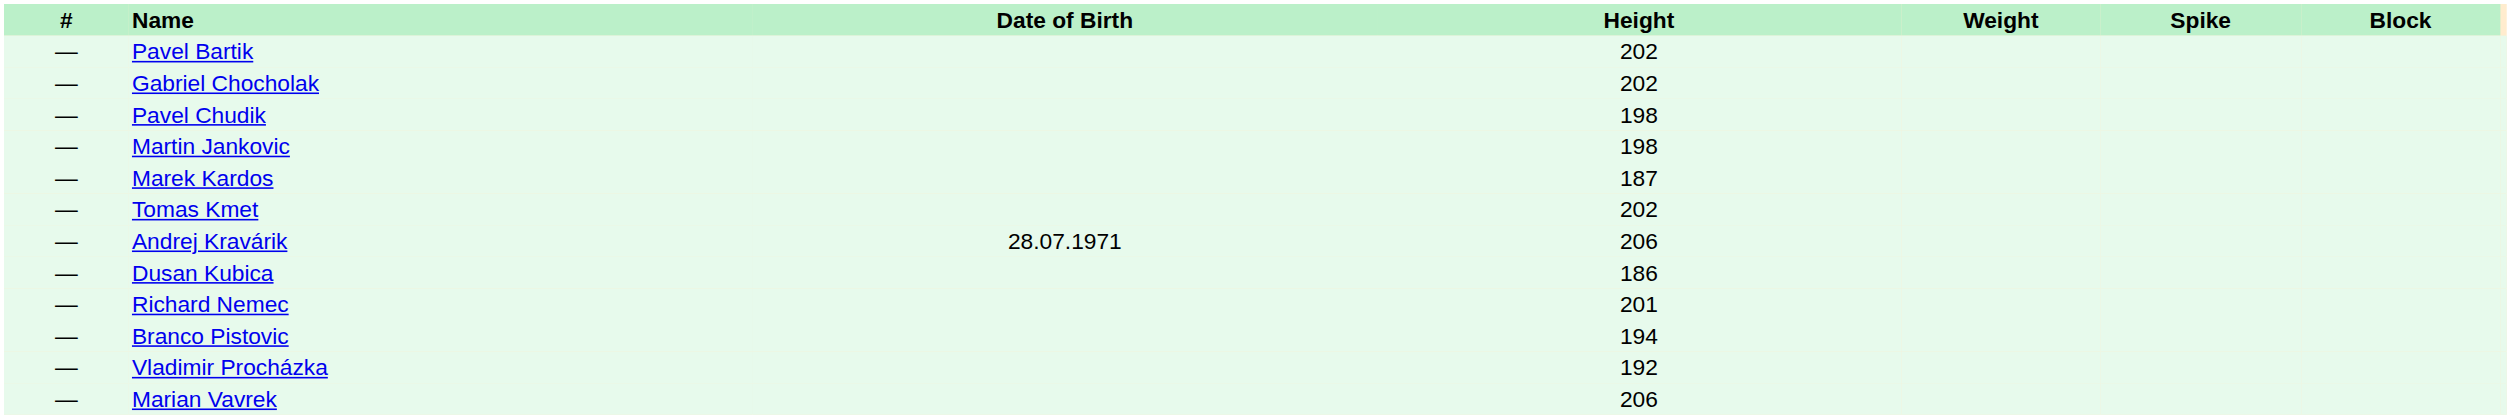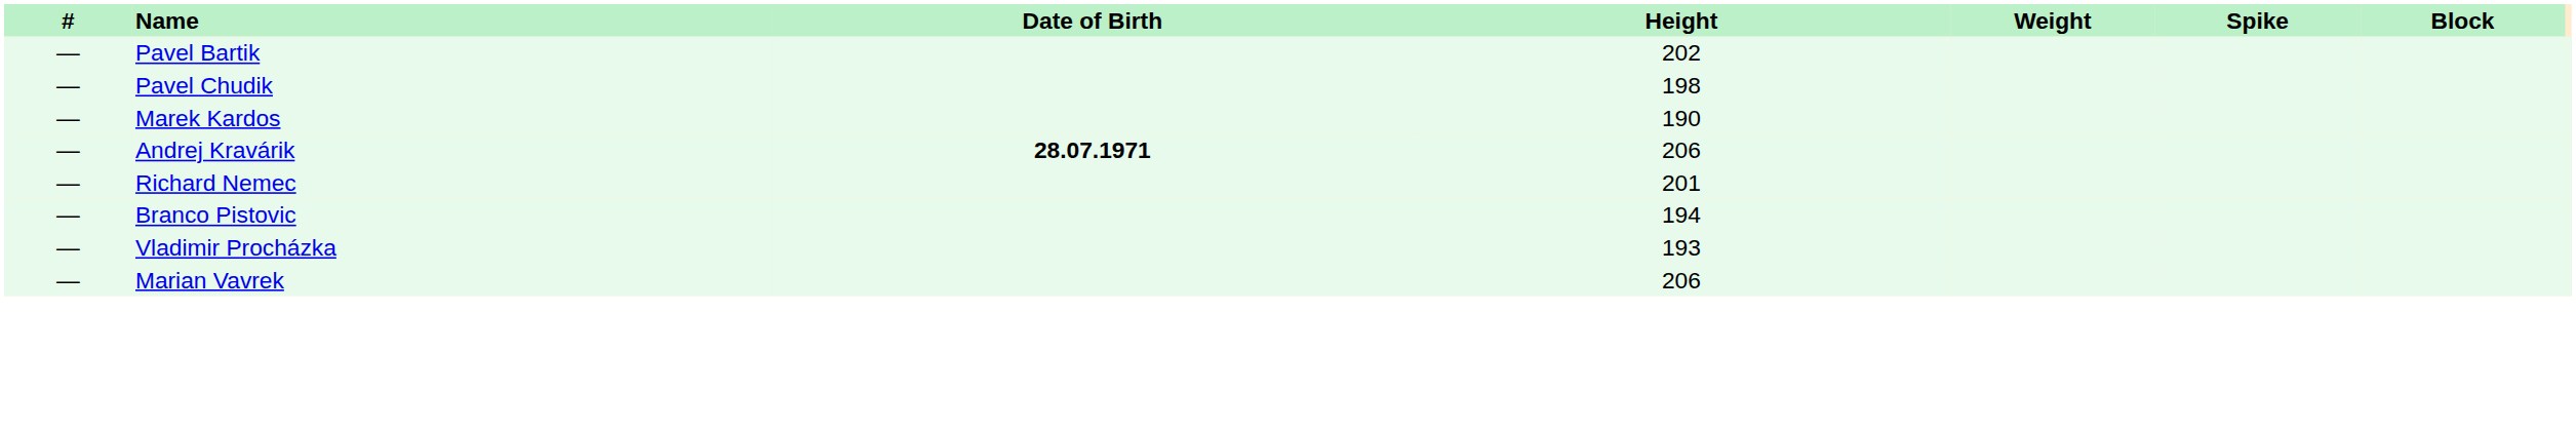- row: — | Gabriel Chocholak | 202
- row: — | Martin Jankovic | 198
Marek Kardos | Height: 187 -> 190
- row: — | Tomas Kmet | 202
Andrej Kravárik | Date of Birth: normal -> bold
- row: — | Dusan Kubica | 186
Vladimir Procházka | Height: 192 -> 193
